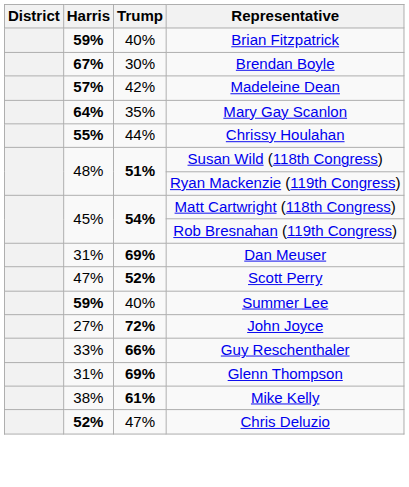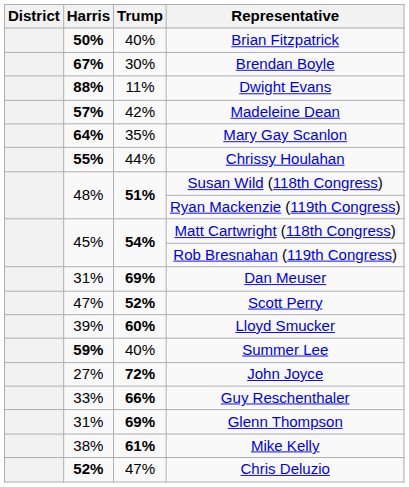Brian Fitzpatrick | Harris: 59% -> 50%
+ row: 88% | 11% | Dwight Evans
+ row: 39% | 60% | Lloyd Smucker
